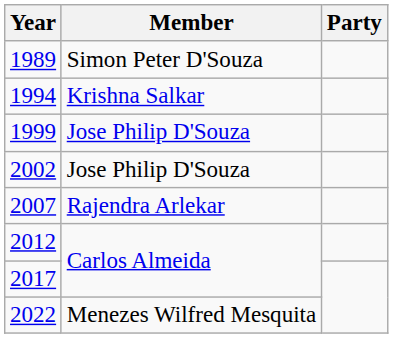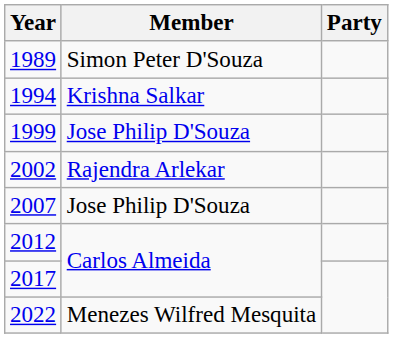2002 | Member: Jose Philip D'Souza -> Rajendra Arlekar
2007 | Member: Rajendra Arlekar -> Jose Philip D'Souza
